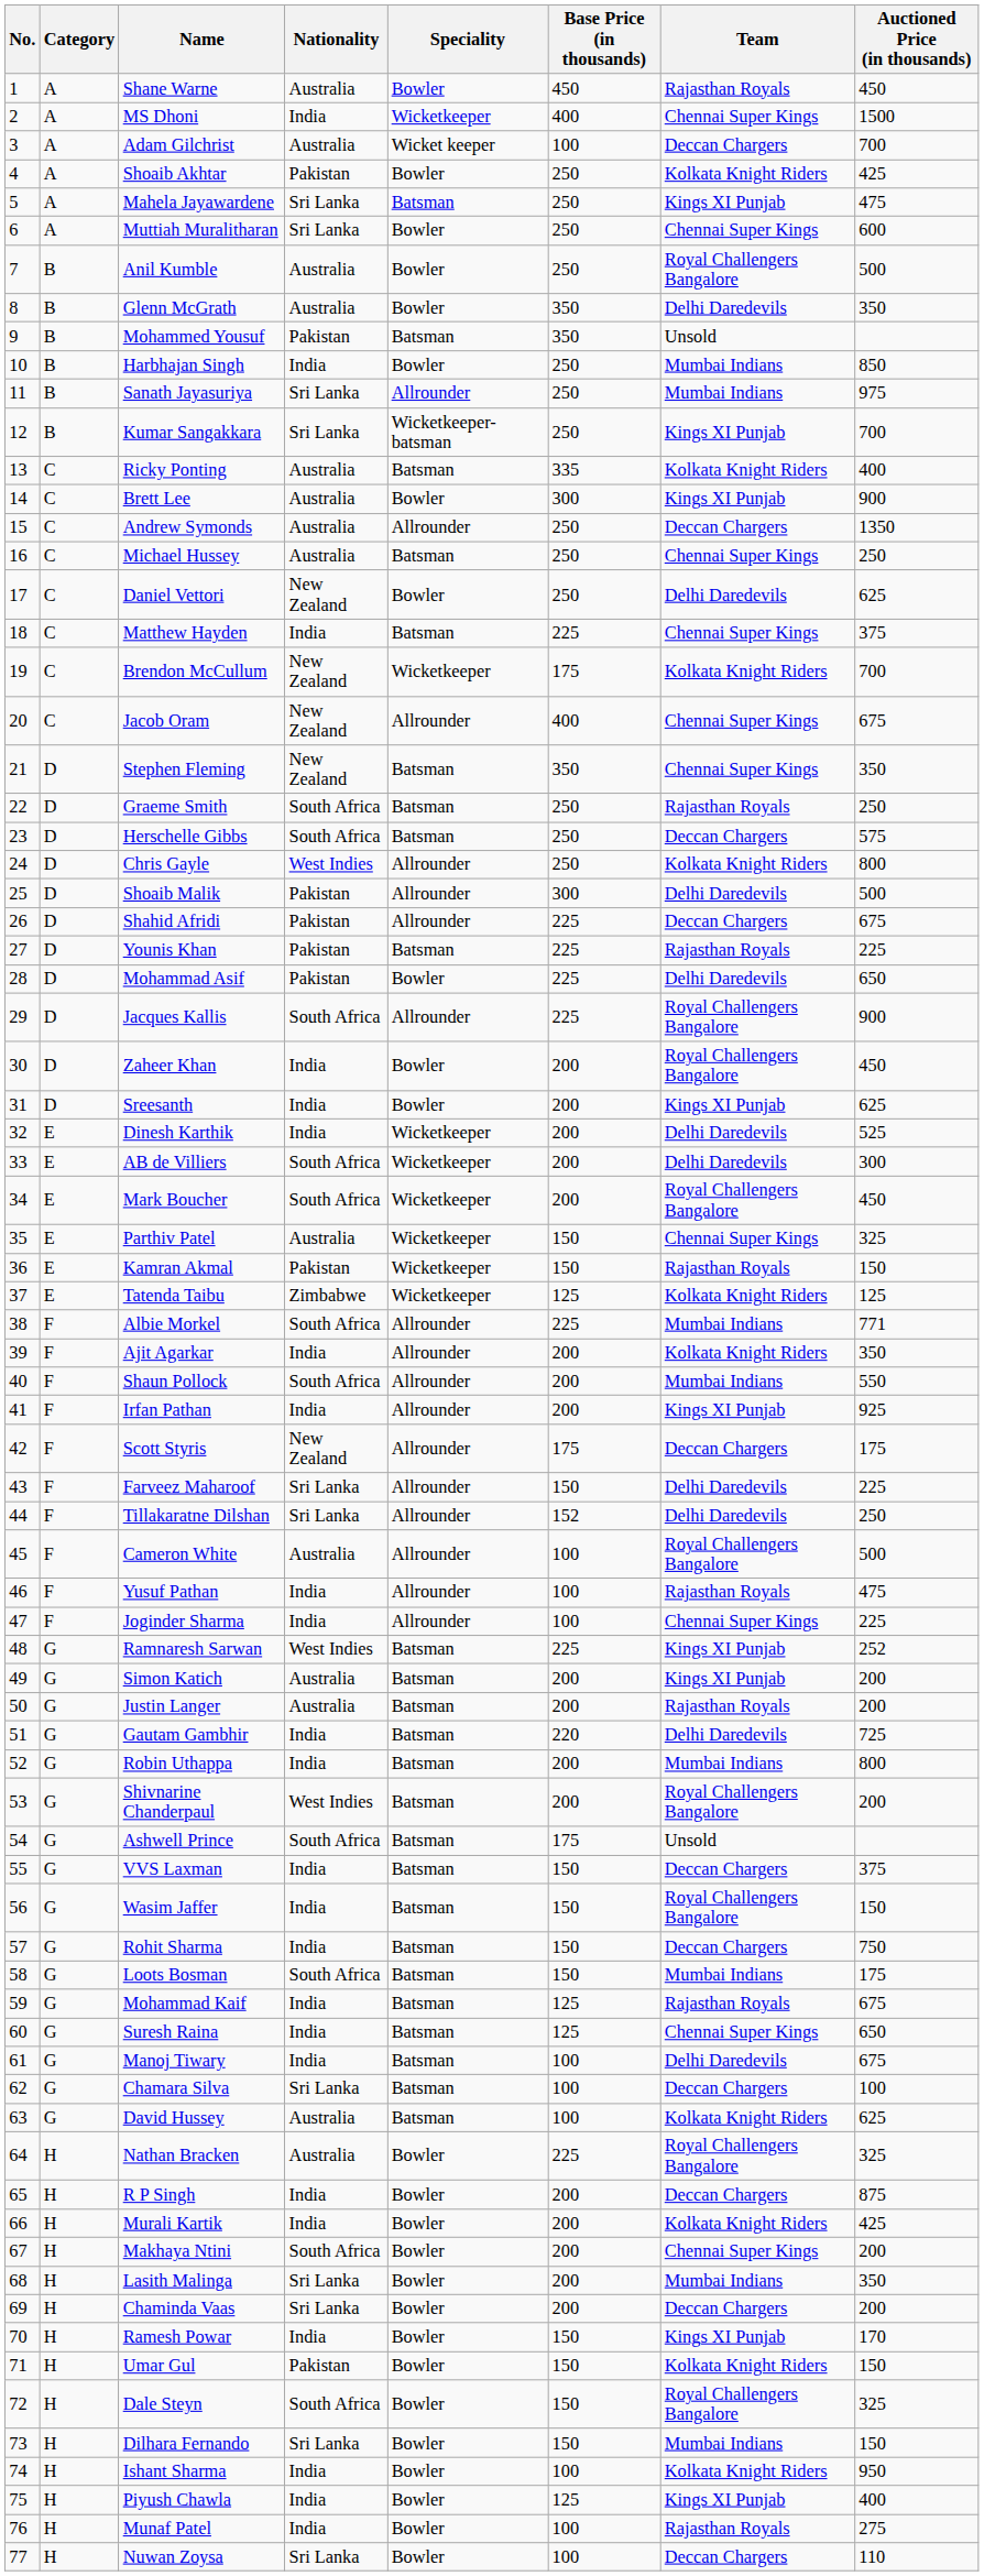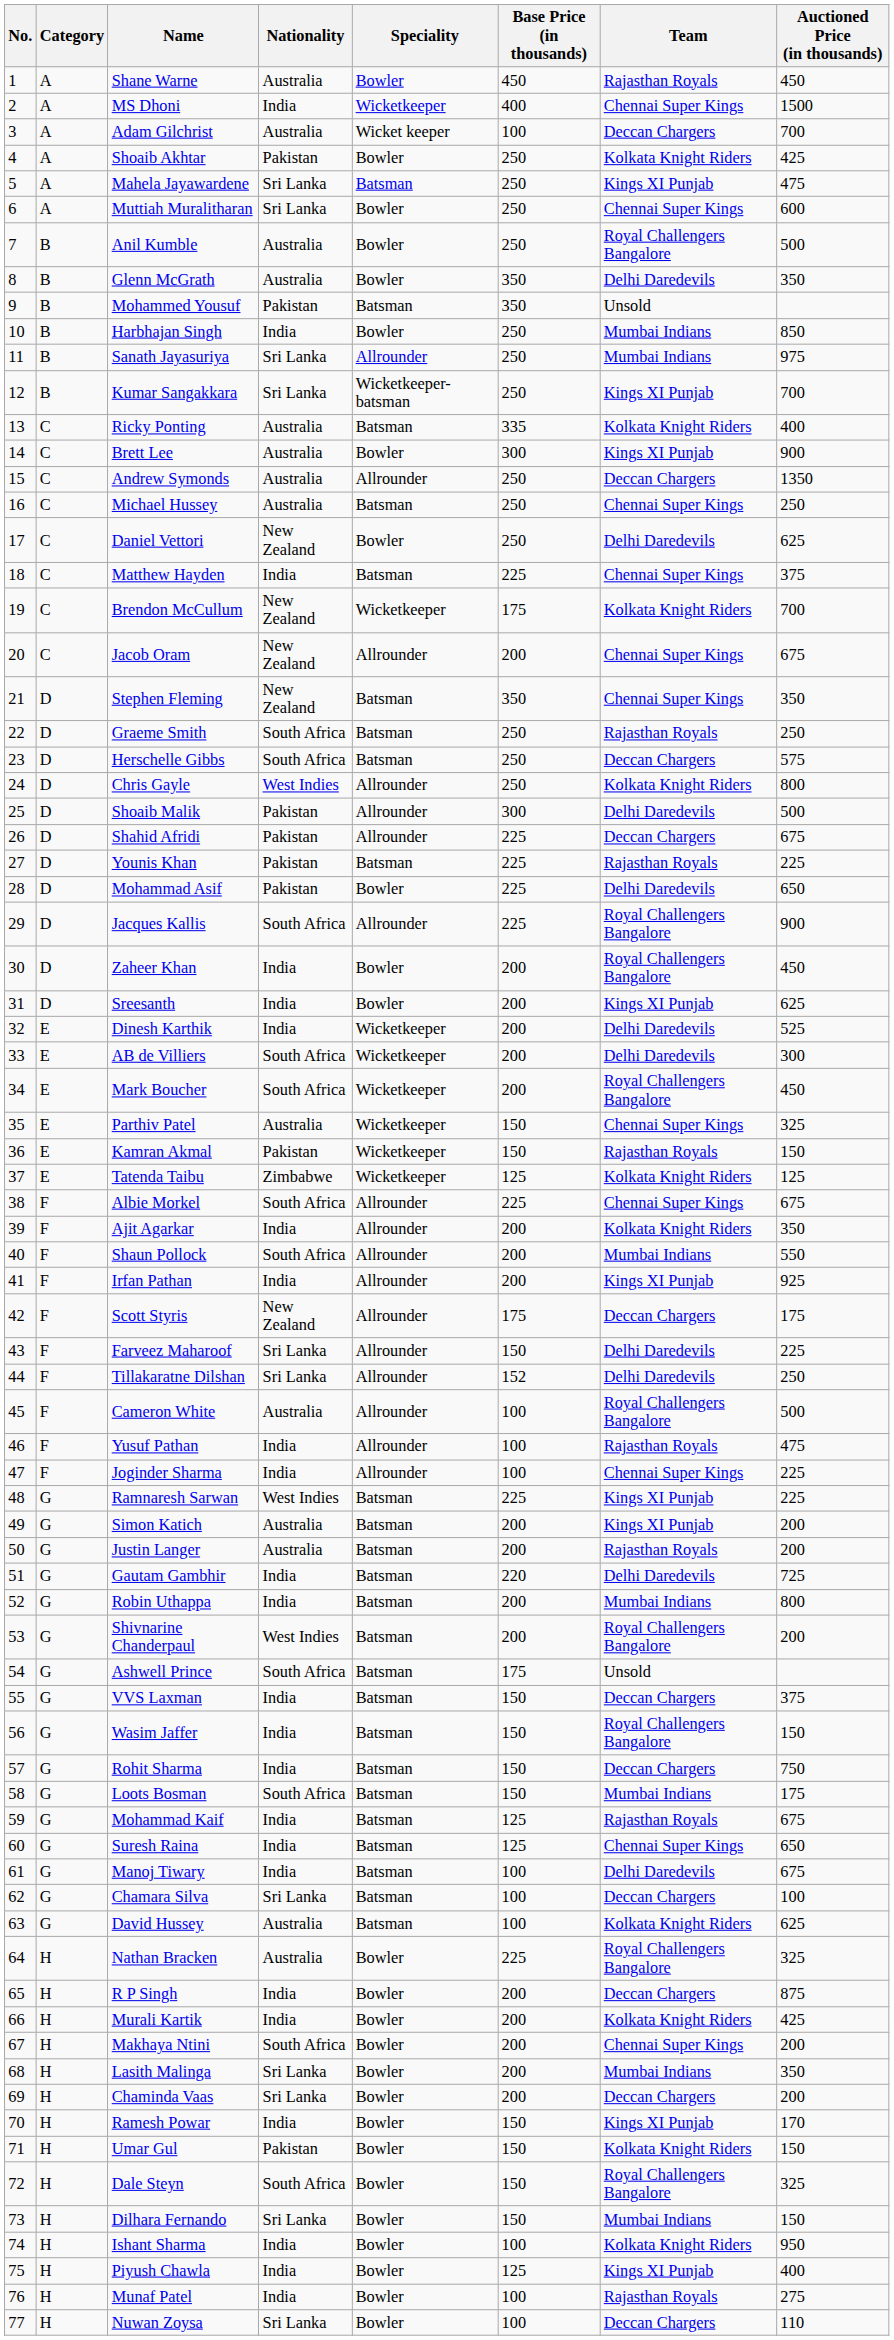Jacob Oram | Base Price (in thousands): 400 -> 200
Albie Morkel | Team: Mumbai Indians -> Chennai Super Kings
Albie Morkel | Auctioned Price (in thousands): 771 -> 675
Ramnaresh Sarwan | Auctioned Price (in thousands): 252 -> 225
